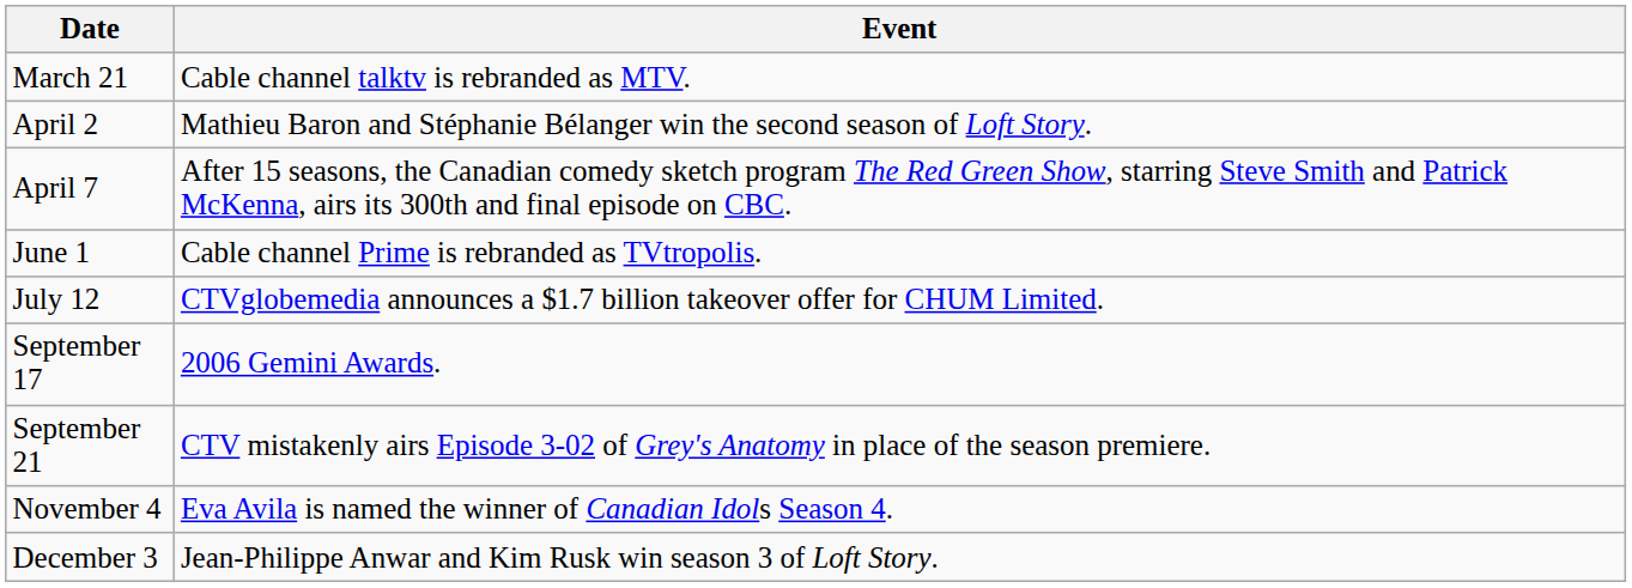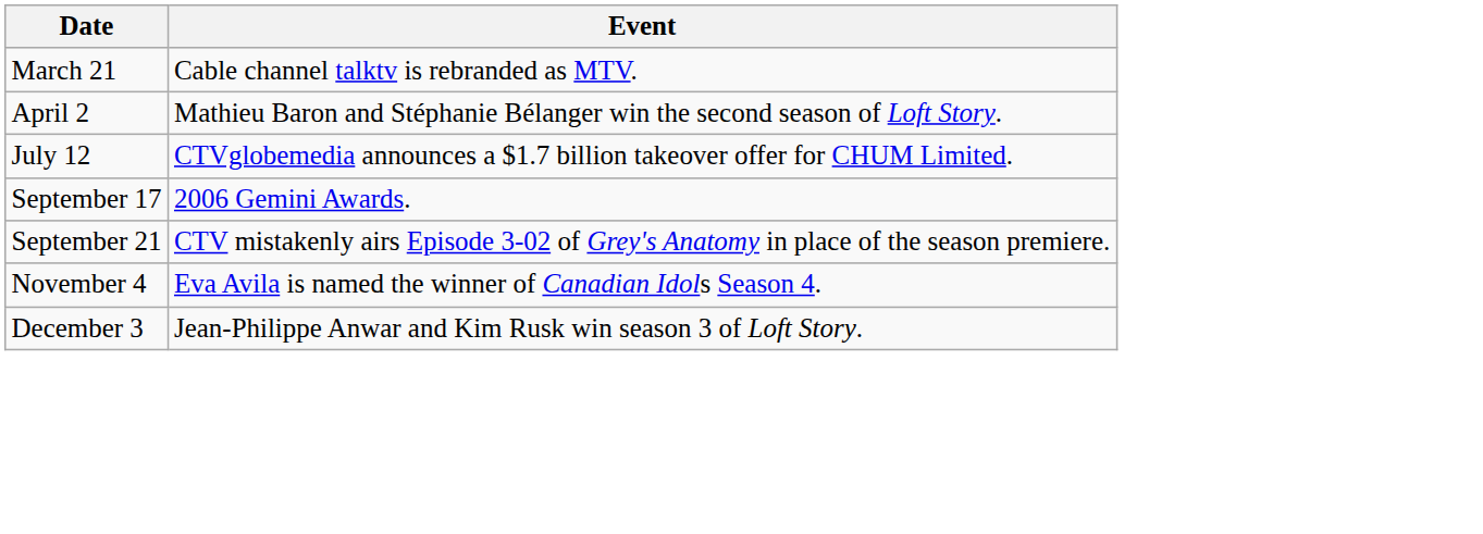- row: April 7 | After 15 seasons, the Canadian comedy sketch program The Red Green Show, starring Steve Smith and Patrick McKenna, airs its 300th and final episode on CBC.
- row: June 1 | Cable channel Prime is rebranded as TVtropolis.
